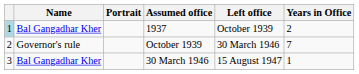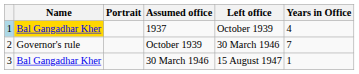1937 | Name: no background -> gold background
1937 | Years in Office: 2 -> 4
